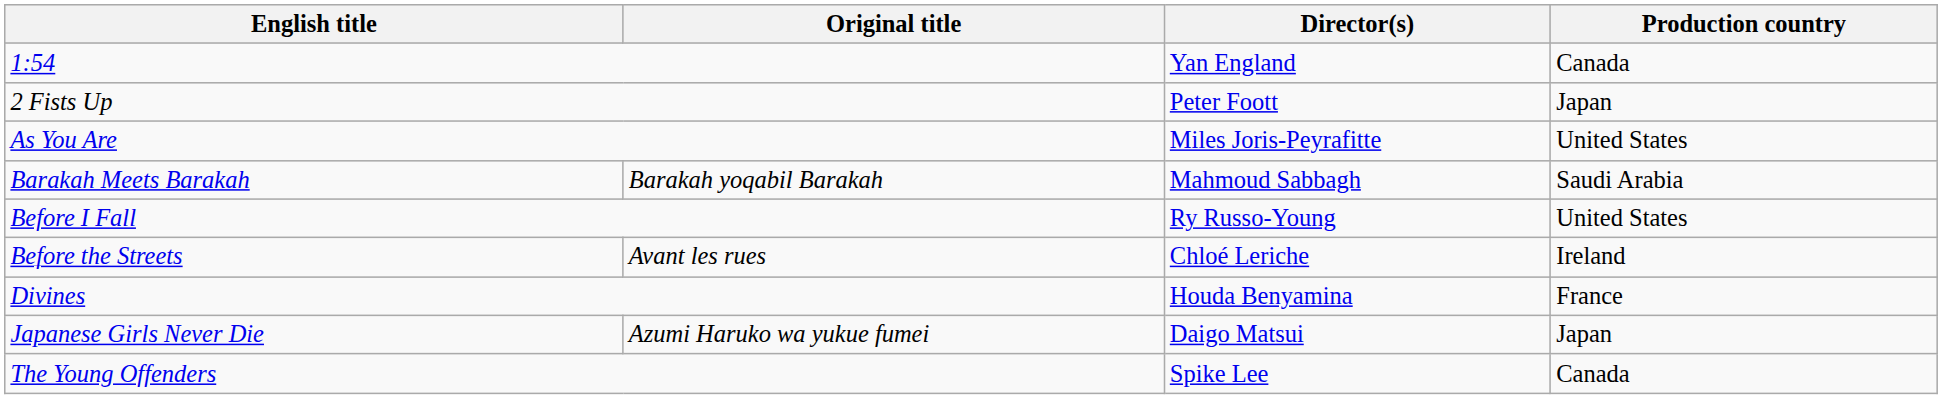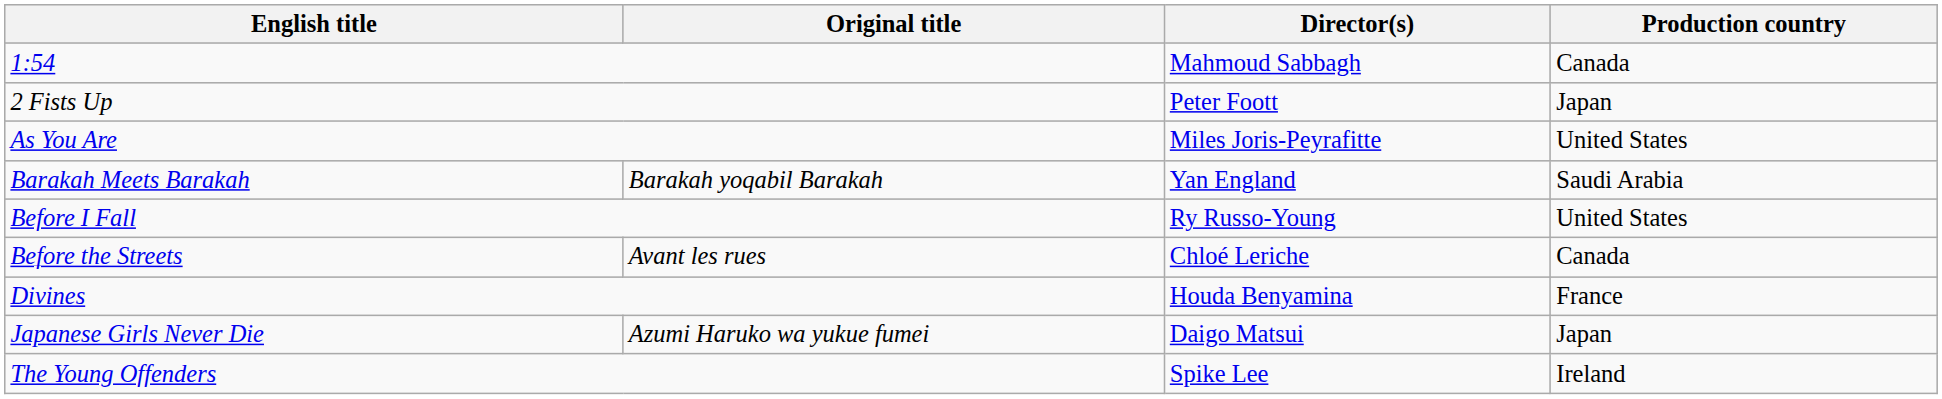1:54 | Director(s): Yan England -> Mahmoud Sabbagh
Barakah Meets Barakah | Director(s): Mahmoud Sabbagh -> Yan England
Before the Streets | Production country: Ireland -> Canada
The Young Offenders | Production country: Canada -> Ireland
